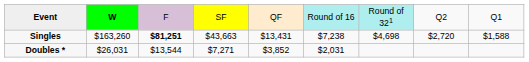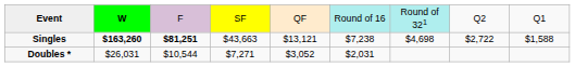Singles | column 2: normal -> bold
Singles | column 5: $13,431 -> $13,121
Singles | column 8: $2,720 -> $2,722
Doubles * | column 3: $13,544 -> $10,544
Doubles * | column 5: $3,852 -> $3,052
